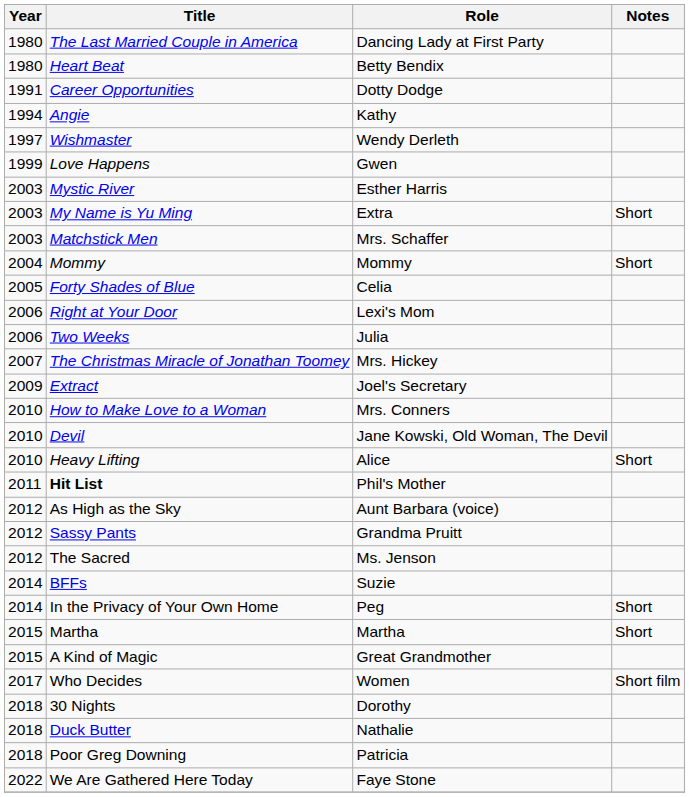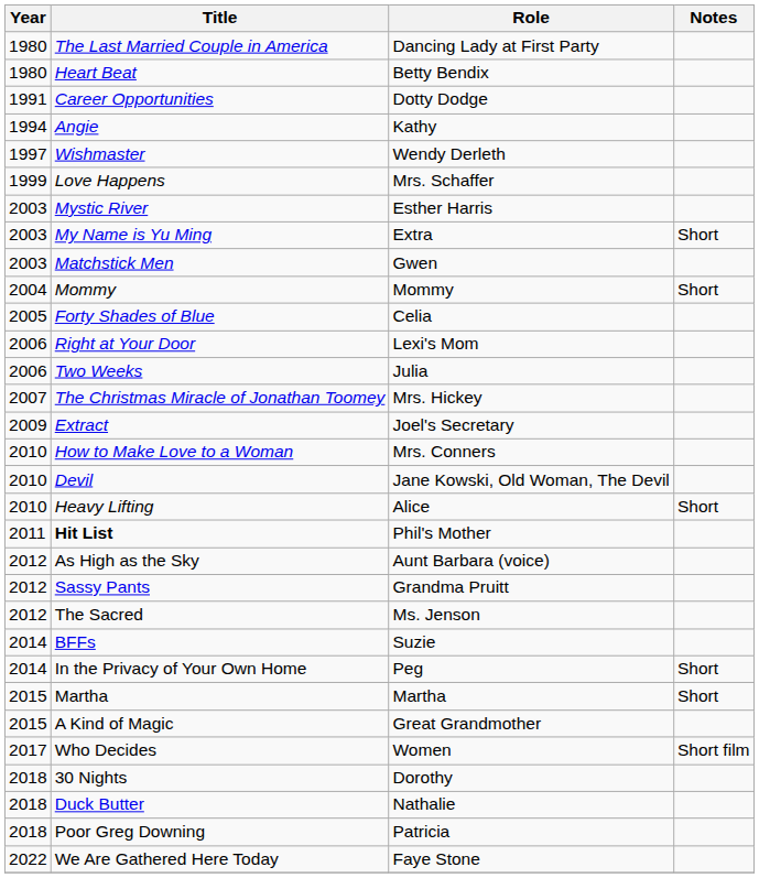Love Happens | Role: Gwen -> Mrs. Schaffer
Matchstick Men | Role: Mrs. Schaffer -> Gwen
